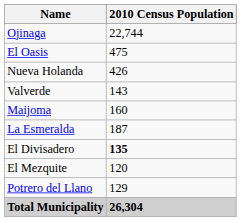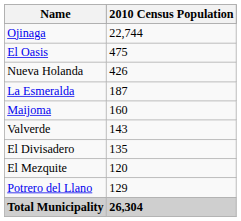rows swapped: La Esmeralda <-> Valverde
El Divisadero | 2010 Census Population: bold -> normal
